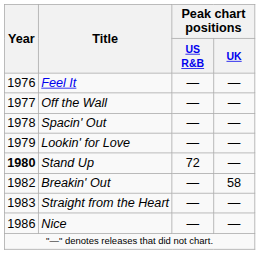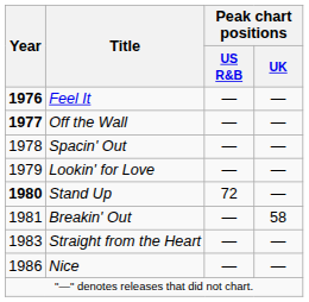Feel It | Year: normal -> bold
Off the Wall | Year: normal -> bold
Breakin' Out | Year: 1982 -> 1981
